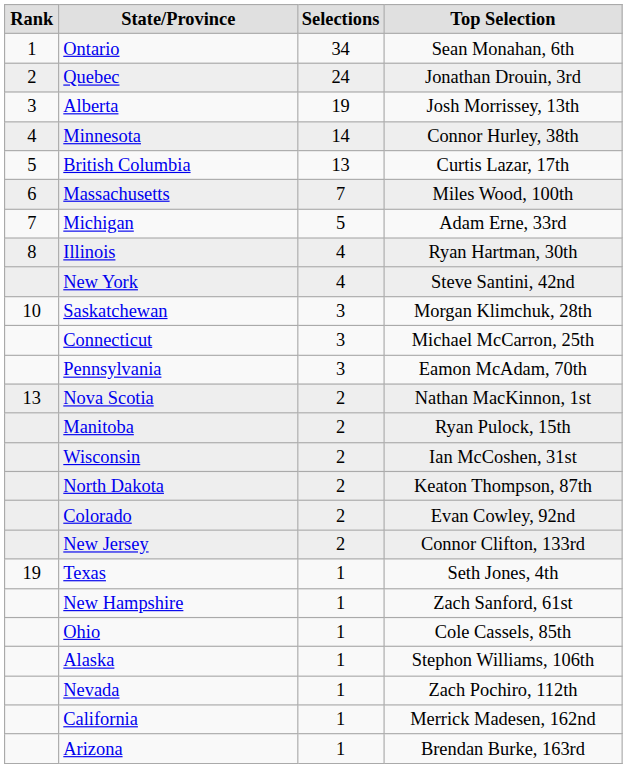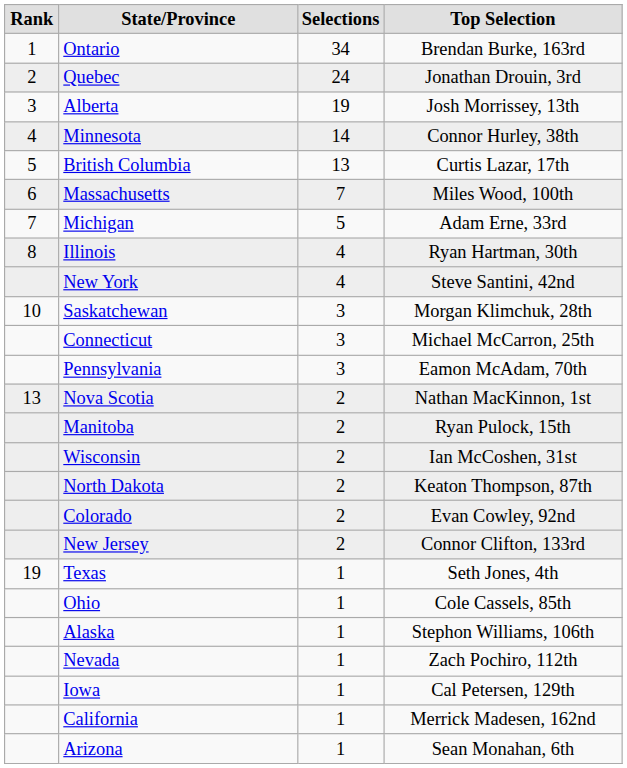Ontario | Top Selection: Sean Monahan, 6th -> Brendan Burke, 163rd
- row: New Hampshire | 1 | Zach Sanford, 61st
+ row: Iowa | 1 | Cal Petersen, 129th
Arizona | Top Selection: Brendan Burke, 163rd -> Sean Monahan, 6th
